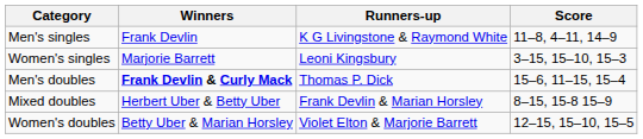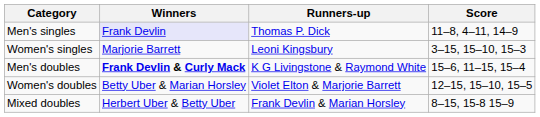Men's singles | Winners: no background -> lavender background
Men's singles | Runners-up: K G Livingstone & Raymond White -> Thomas P. Dick
Men's doubles | Runners-up: Thomas P. Dick -> K G Livingstone & Raymond White
rows swapped: Women's doubles <-> Mixed doubles
